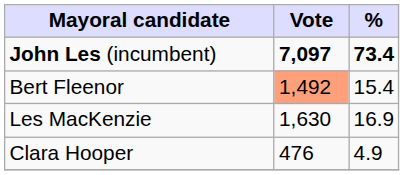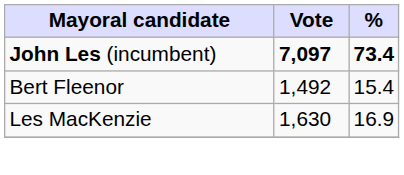Bert Fleenor | Vote: lightsalmon background -> no background
- row: Clara Hooper | 476 | 4.9
